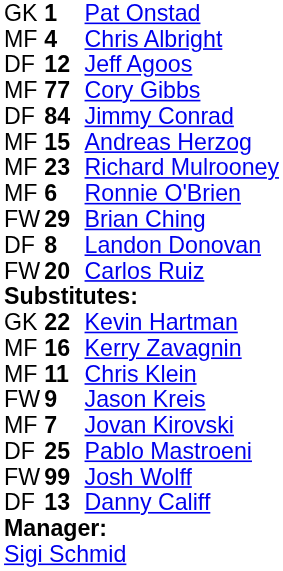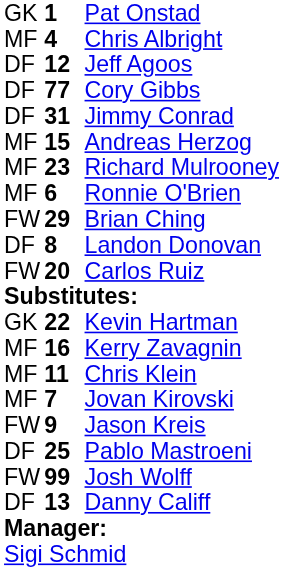Cory Gibbs | column 1: MF -> DF
Jimmy Conrad | column 2: 84 -> 31
rows swapped: Jason Kreis <-> Jovan Kirovski
